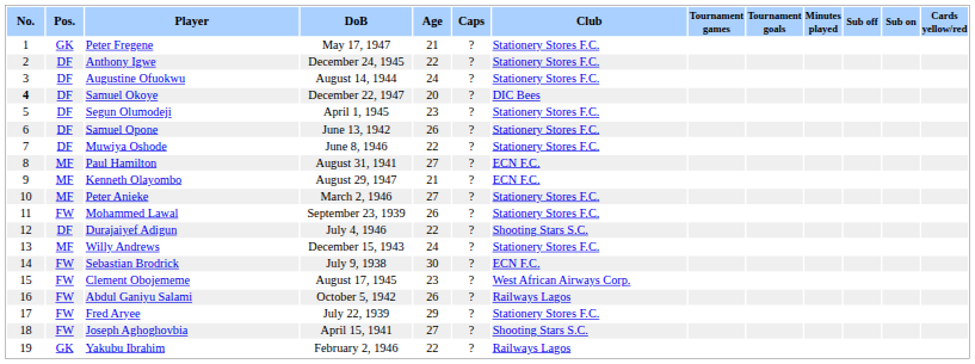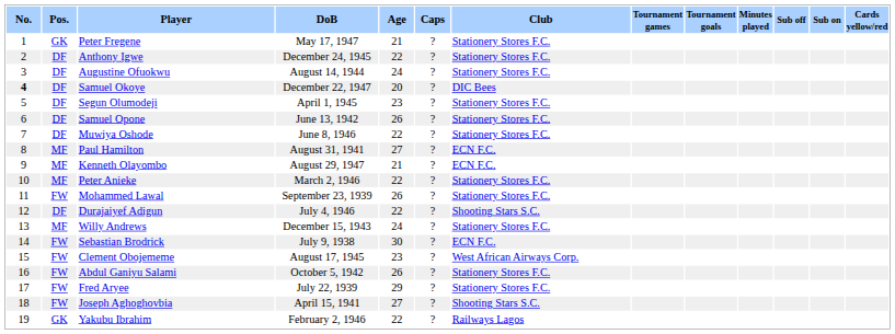Peter Anieke | Age: 27 -> 22
Abdul Ganiyu Salami | Club: Railways Lagos -> Stationery Stores F.C.
